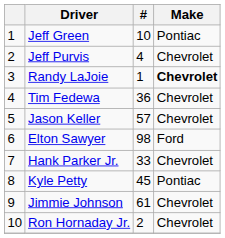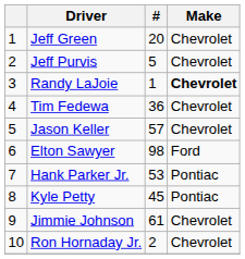Jeff Green | #: 10 -> 20
Jeff Green | Make: Pontiac -> Chevrolet
Jeff Purvis | #: 4 -> 5
Hank Parker Jr. | #: 33 -> 53
Hank Parker Jr. | Make: Chevrolet -> Pontiac
